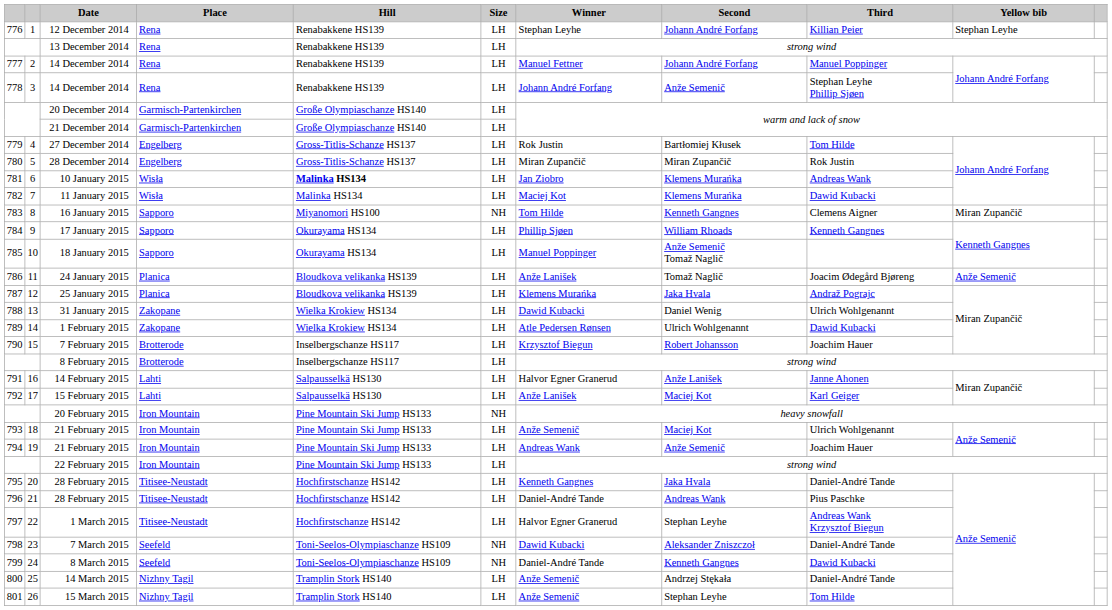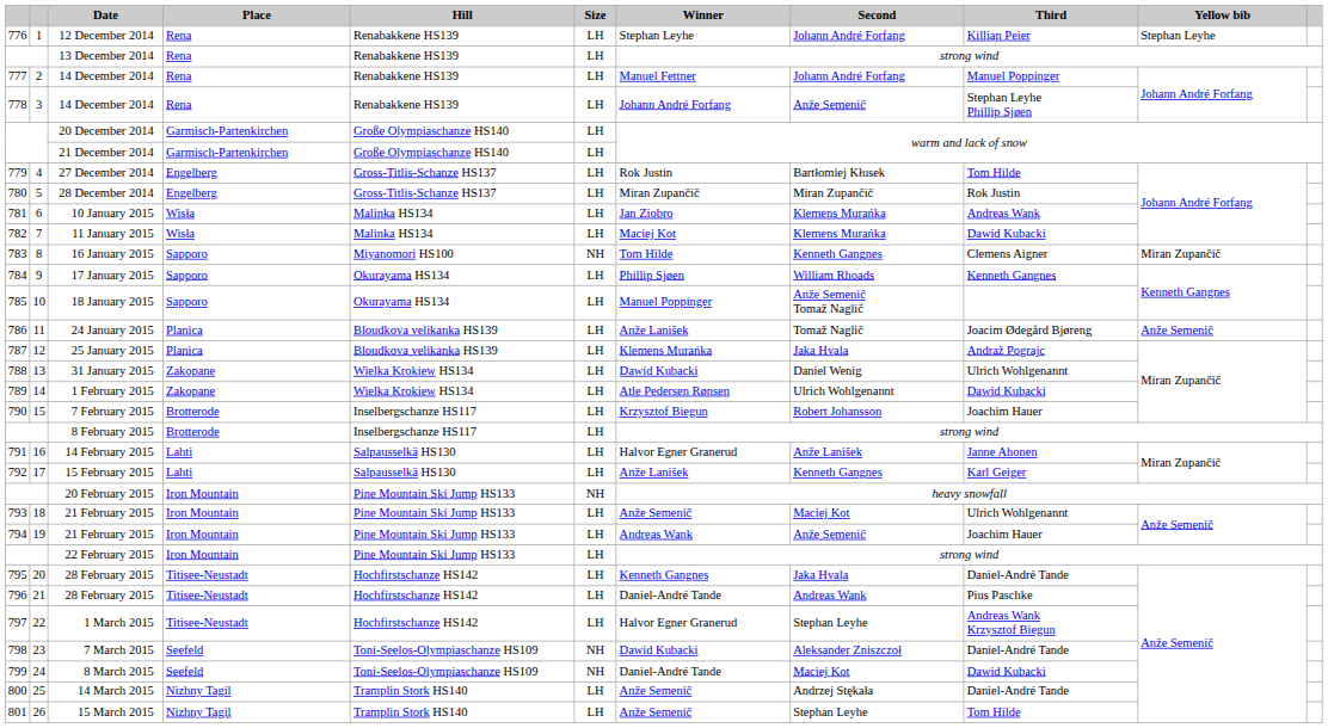10 January 2015 | Hill: bold -> normal
15 February 2015 | Second: Maciej Kot -> Kenneth Gangnes
8 March 2015 | Second: Kenneth Gangnes -> Maciej Kot
